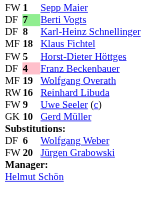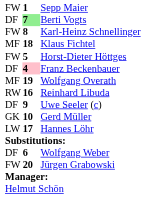Karl-Heinz Schnellinger | column 1: DF -> FW
Uwe Seeler (c) | column 1: FW -> DF
+ row: LW | 17 | Hannes Löhr
